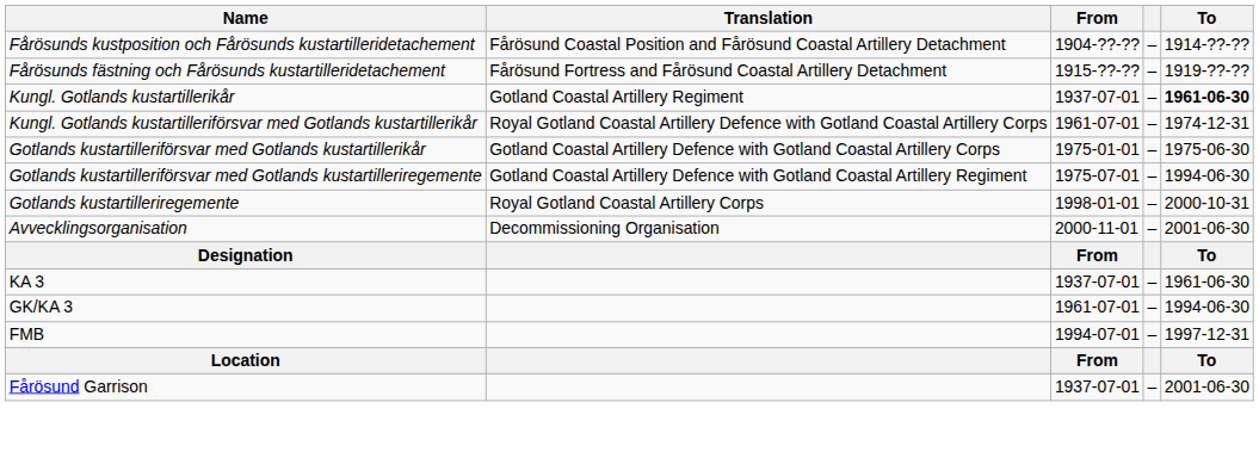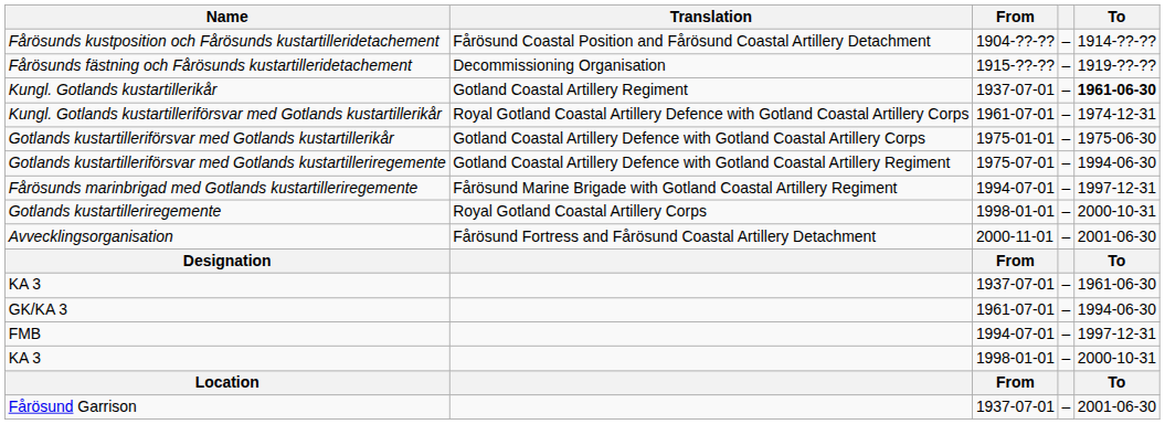Fårösunds fästning och Fårösunds kustartilleridetachement | Translation: Fårösund Fortress and Fårösund Coastal Artillery Detachment -> Decommissioning Organisation
+ row: Fårösunds marinbrigad med Gotlands kustartilleriregemente | Fårösund Marine Brigade with Gotland Coastal Artillery Regiment | 1994-07-01 | – | 1997-12-31
Avvecklingsorganisation | Translation: Decommissioning Organisation -> Fårösund Fortress and Fårösund Coastal Artillery Detachment
+ row: KA 3 | 1998-01-01 | – | 2000-10-31
